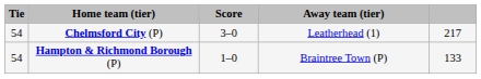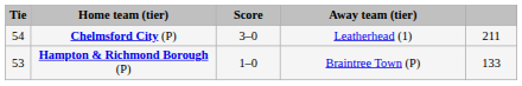Chelmsford City (P) | column 5: 217 -> 211
Hampton & Richmond Borough (P) | Tie: 54 -> 53
